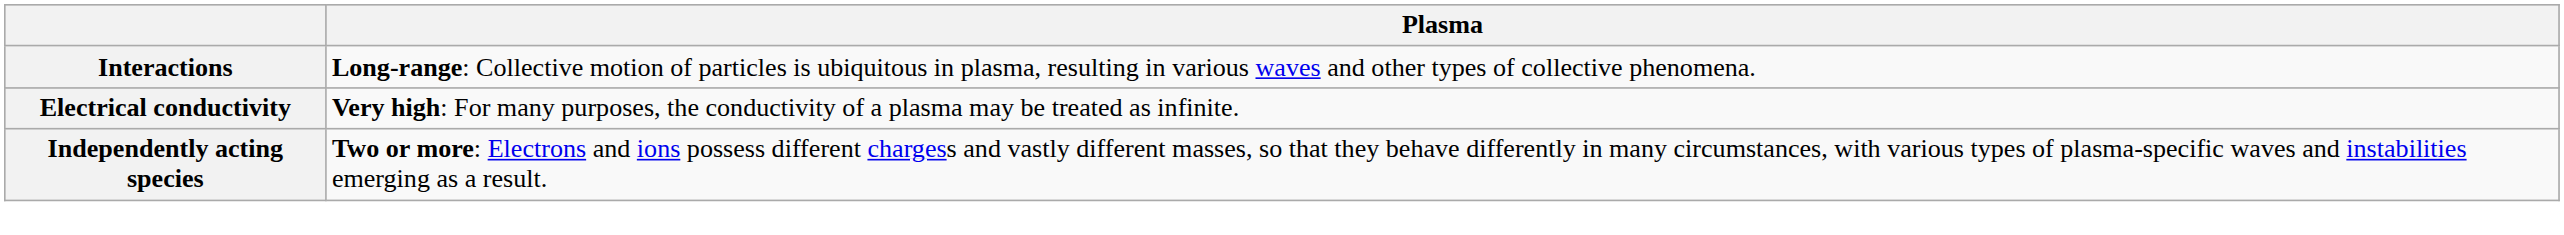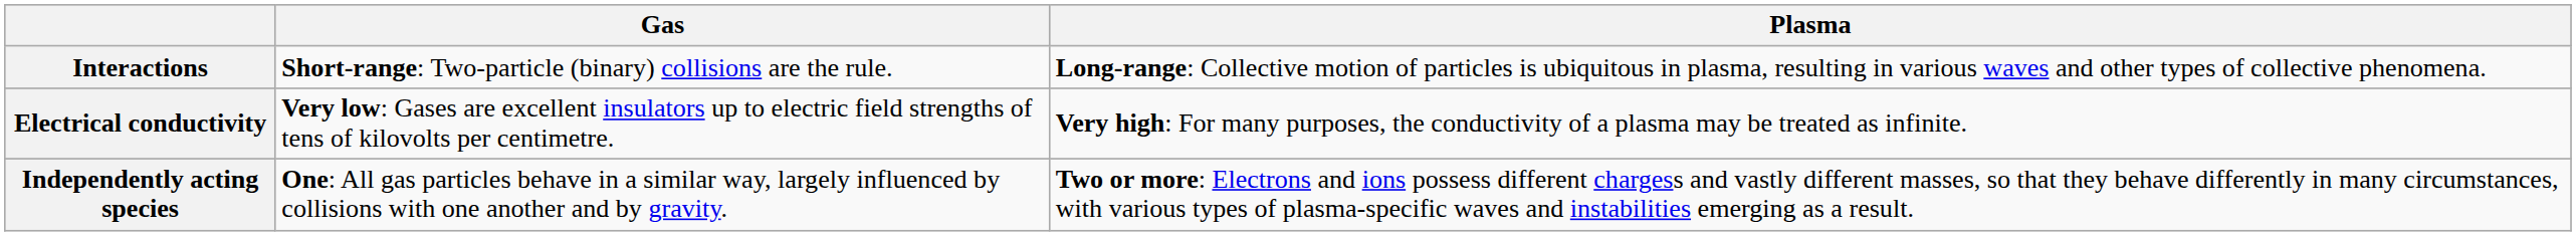+ column: Gas | Short-range: Two-particle (binary) collisions are the rule. | Very low: Gases are excellent insulators up to electric field strengths of tens of kilovolts per centimetre. | One: All gas particles behave in a similar way, largely influenced by collisions with one another and by gravity.
